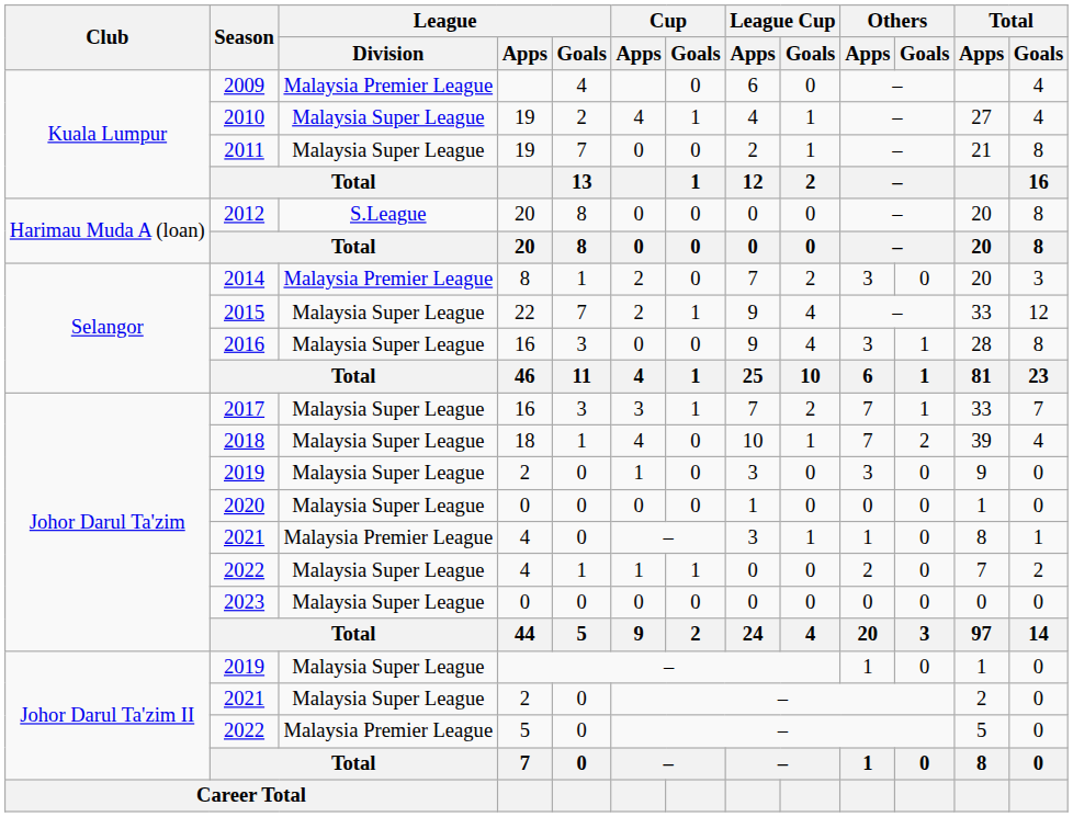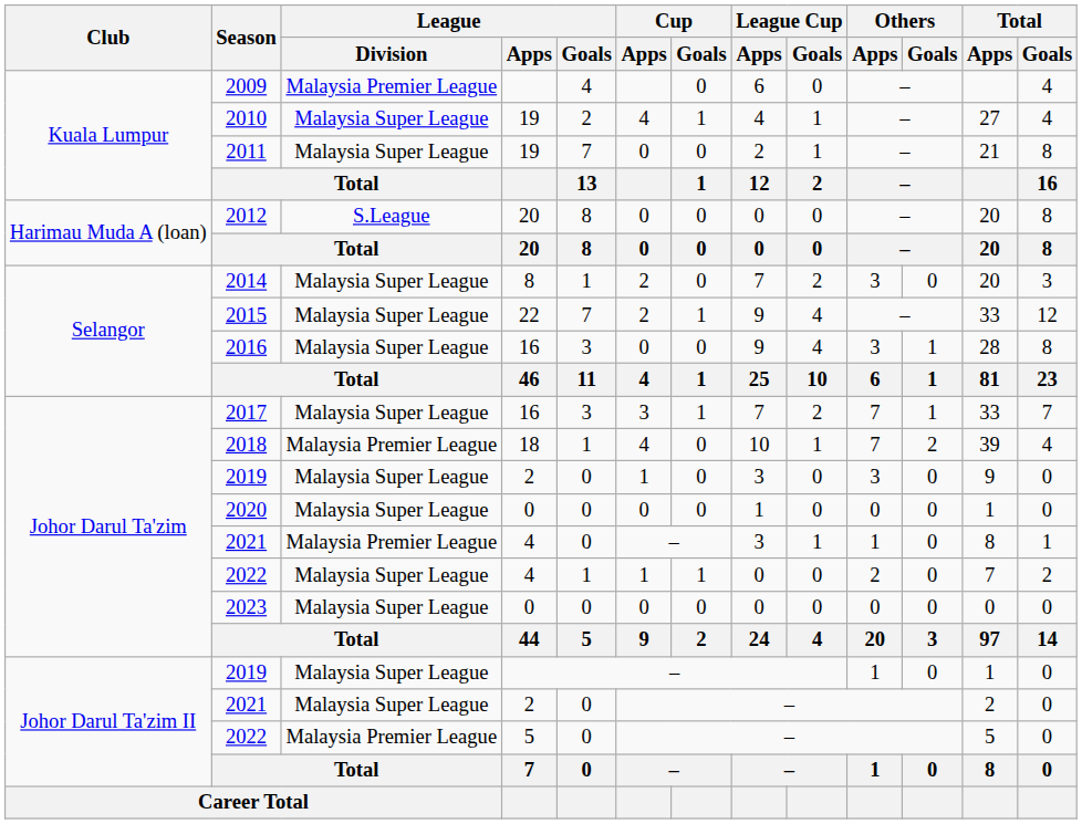2014 | League / Division: Malaysia Premier League -> Malaysia Super League
2018 | League / Division: Malaysia Super League -> Malaysia Premier League
